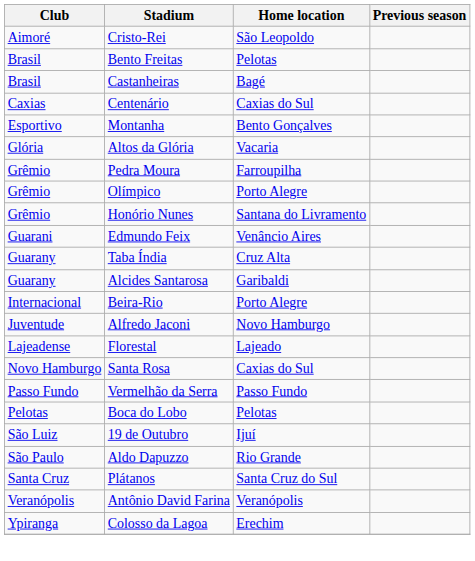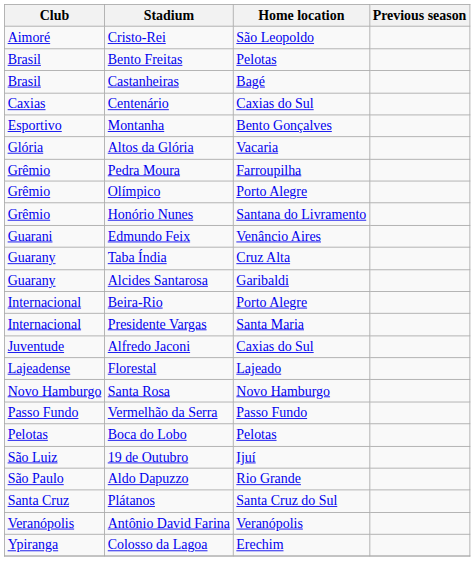+ row: Internacional | Presidente Vargas | Santa Maria
Alfredo Jaconi | Home location: Novo Hamburgo -> Caxias do Sul
Santa Rosa | Home location: Caxias do Sul -> Novo Hamburgo
